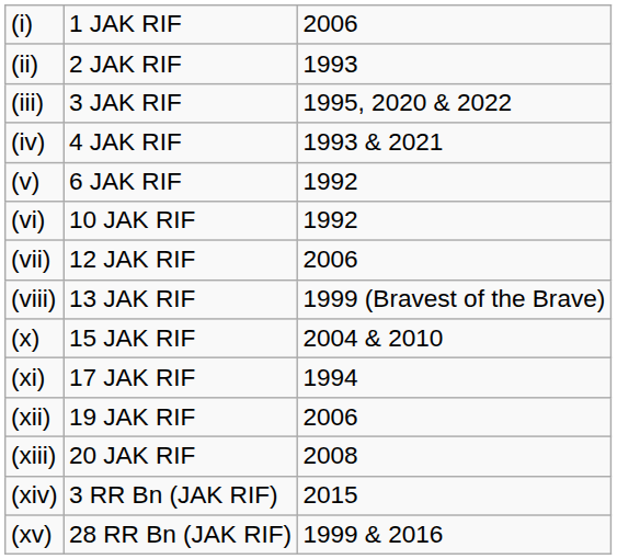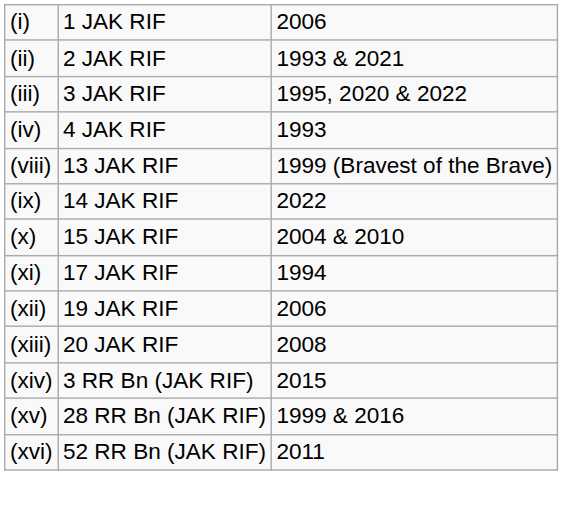(ii) | column 3: 1993 -> 1993 & 2021
(iv) | column 3: 1993 & 2021 -> 1993
- row: (v) | 6 JAK RIF | 1992
- row: (vi) | 10 JAK RIF | 1992
- row: (vii) | 12 JAK RIF | 2006
+ row: (ix) | 14 JAK RIF | 2022
+ row: (xvi) | 52 RR Bn (JAK RIF) | 2011
